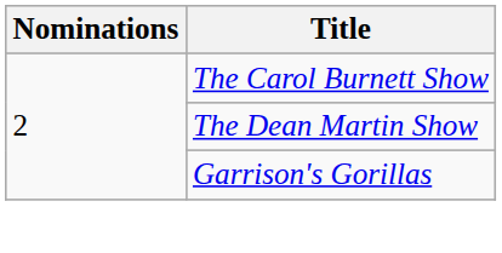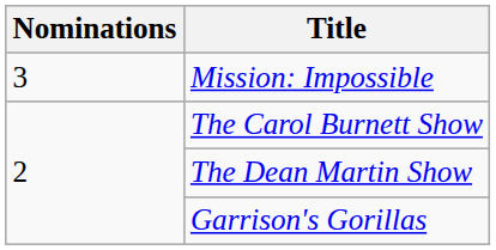+ row: 3 | Mission: Impossible
